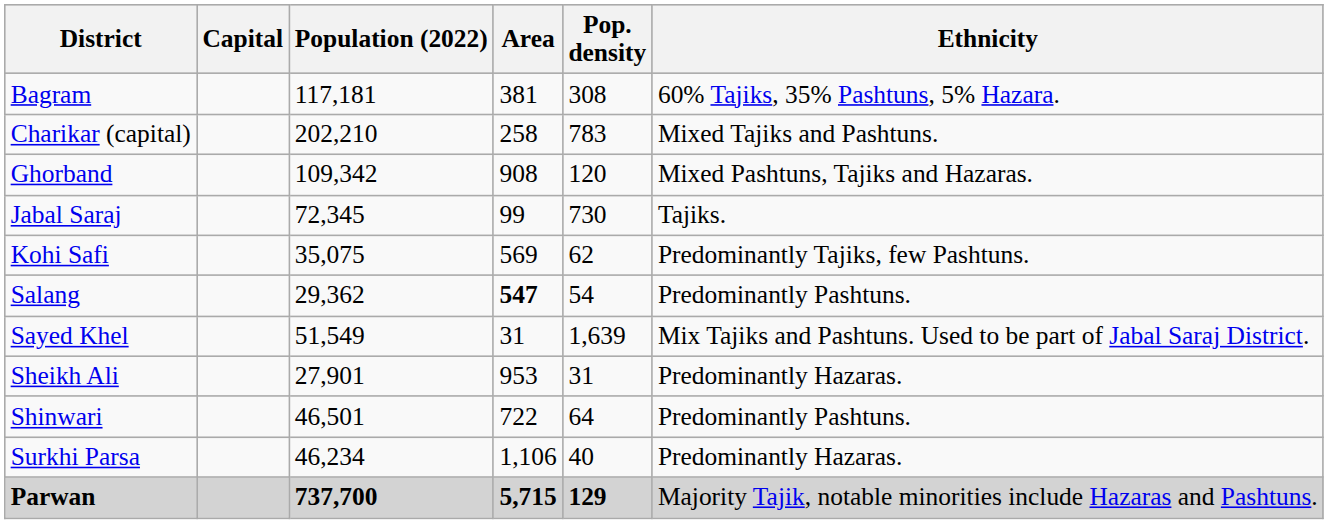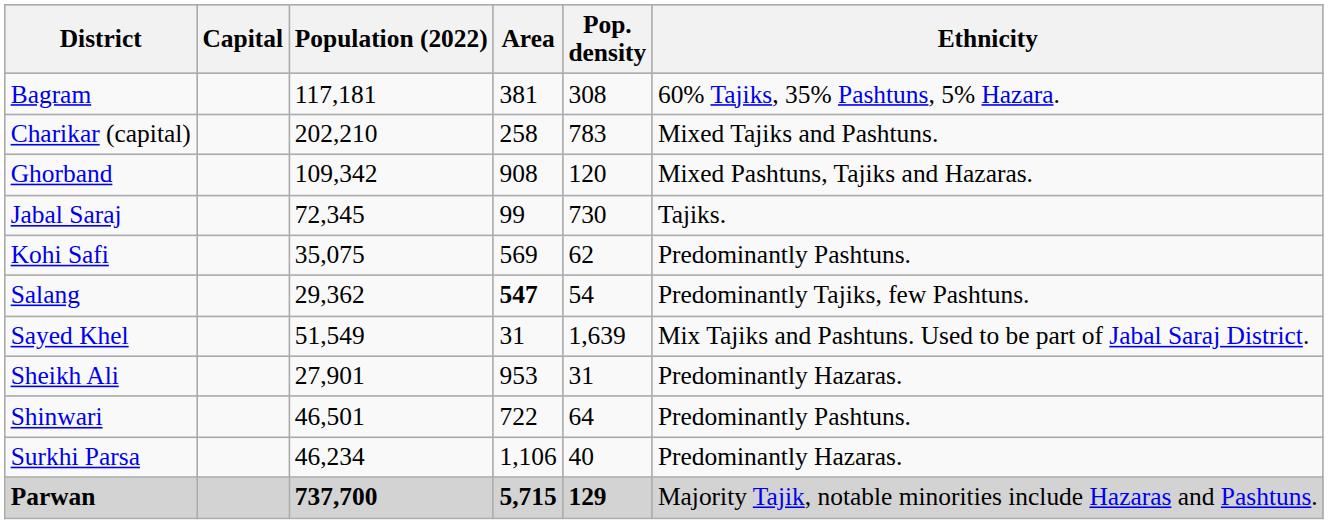Kohi Safi | Ethnicity: Predominantly Tajiks, few Pashtuns. -> Predominantly Pashtuns.
Salang | Ethnicity: Predominantly Pashtuns. -> Predominantly Tajiks, few Pashtuns.
